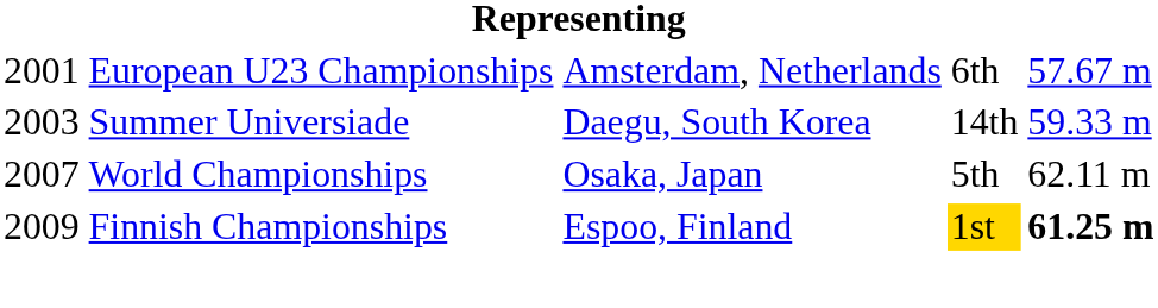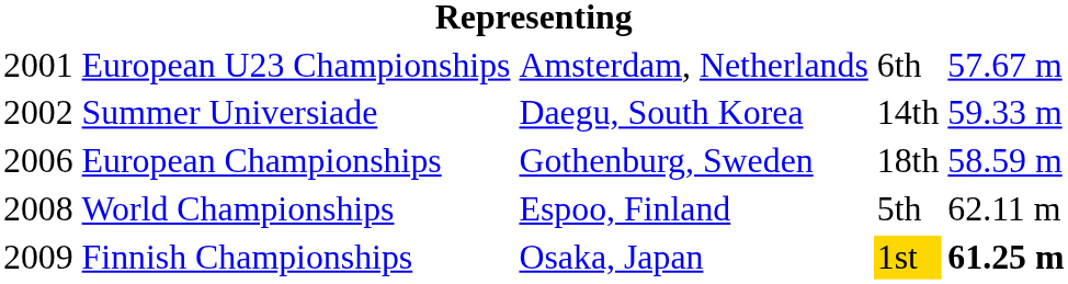Summer Universiade | column 1: 2003 -> 2002
+ row: 2006 | European Championships | Gothenburg, Sweden | 18th | 58.59 m
World Championships | column 1: 2007 -> 2008
World Championships | column 3: Osaka, Japan -> Espoo, Finland
Finnish Championships | column 3: Espoo, Finland -> Osaka, Japan
